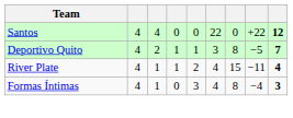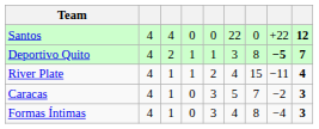Deportivo Quito | column 8: normal -> bold
+ row: Caracas | 4 | 1 | 0 | 3 | 5 | 7 | −2 | 3
